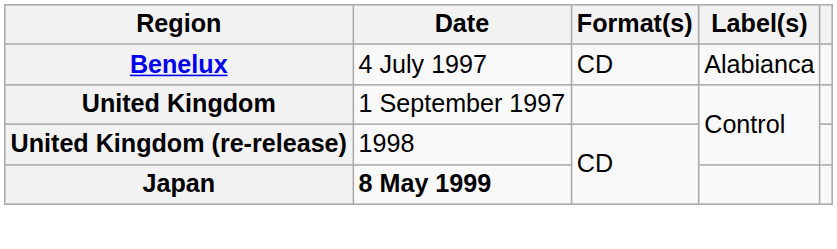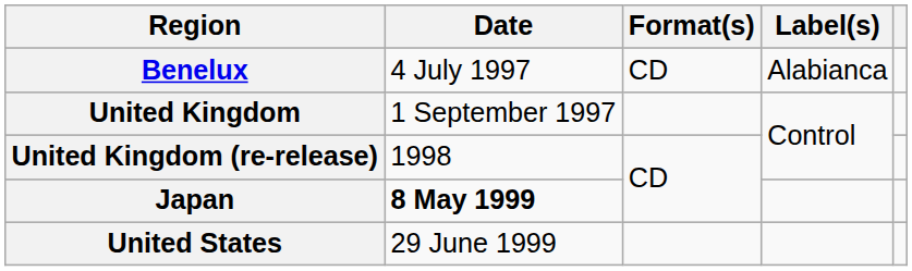+ row: United States | 29 June 1999
